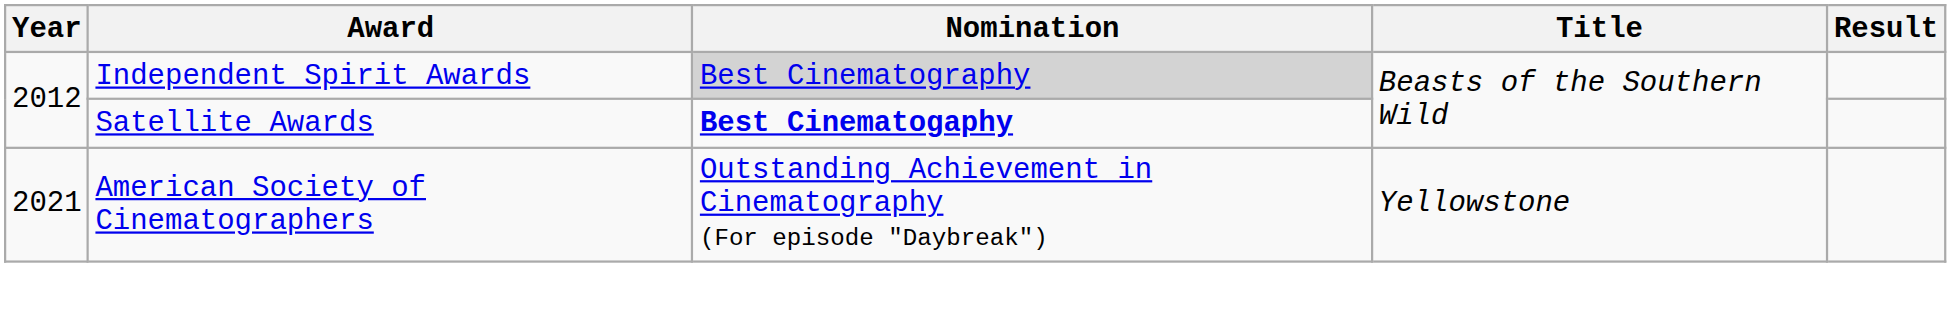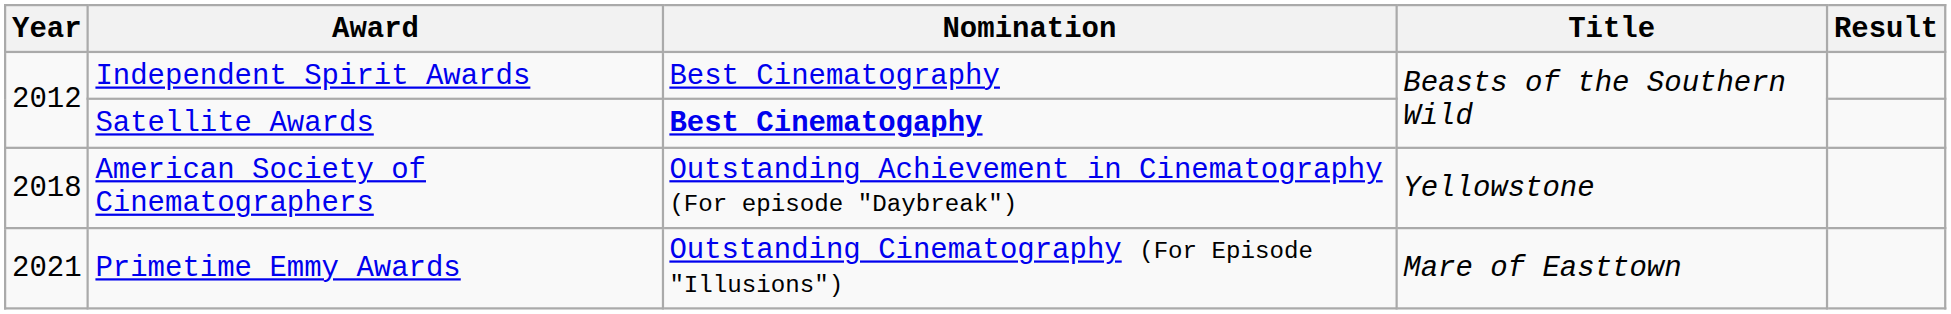Independent Spirit Awards | Nomination: lightgrey background -> no background
American Society of Cinematographers | Year: 2021 -> 2018
+ row: 2021 | Primetime Emmy Awards | Outstanding Cinematography (For Episode "Illusions") | Mare of Easttown
